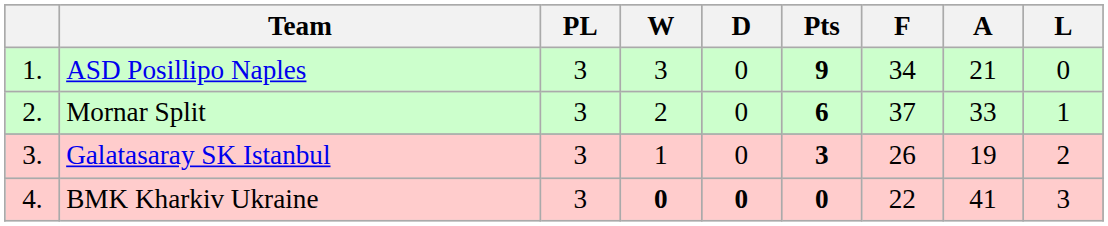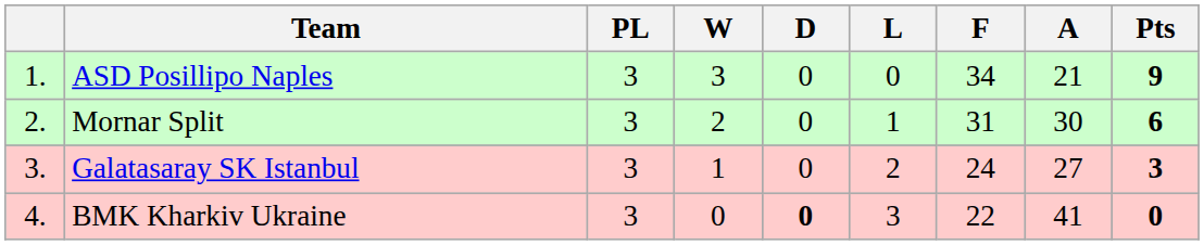columns swapped: L <-> Pts
Mornar Split | F: 37 -> 31
Mornar Split | A: 33 -> 30
Galatasaray SK Istanbul | F: 26 -> 24
Galatasaray SK Istanbul | A: 19 -> 27
BMK Kharkiv Ukraine | W: bold -> normal
